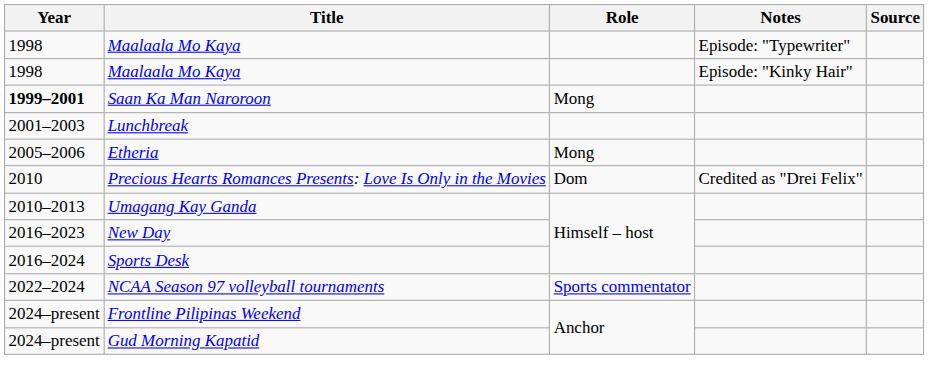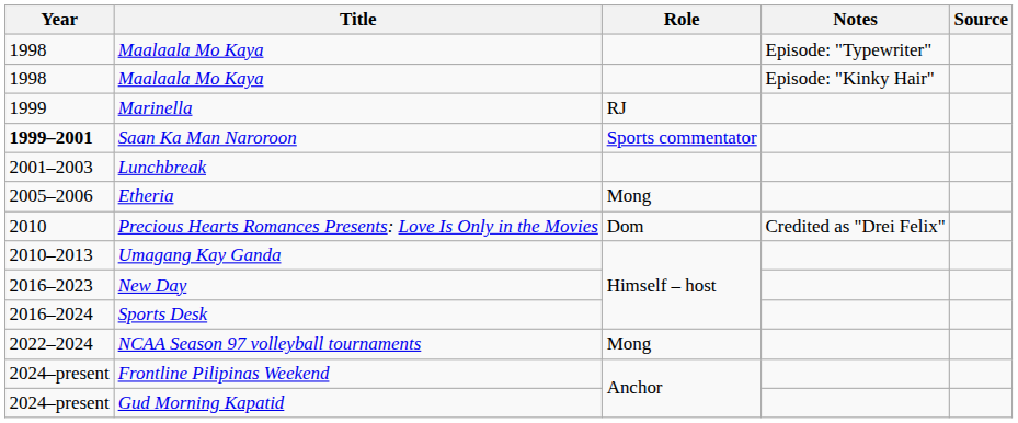+ row: 1999 | Marinella | RJ
Saan Ka Man Naroroon | Role: Mong -> Sports commentator
NCAA Season 97 volleyball tournaments | Role: Sports commentator -> Mong
